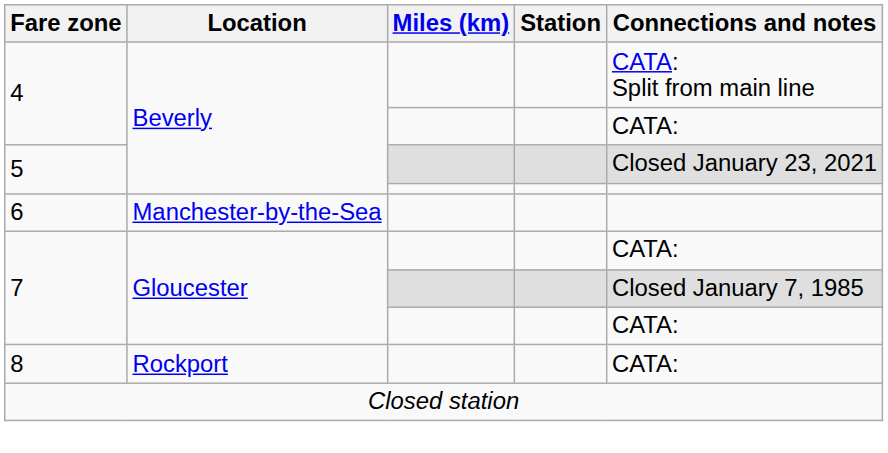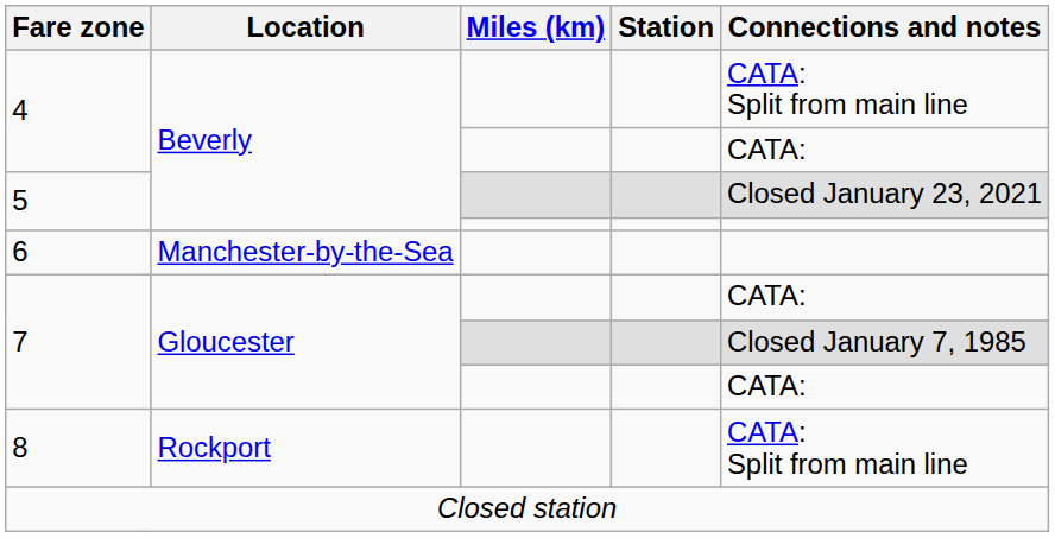8 | Connections and notes: CATA: -> CATA: Split from main line
